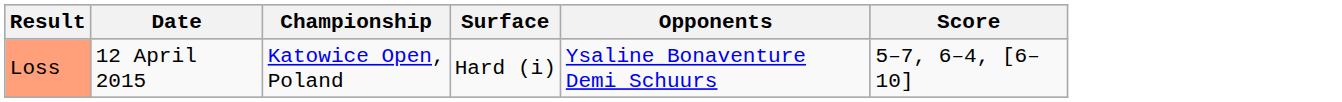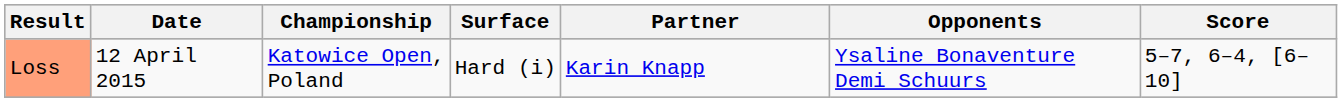+ column: Partner | Karin Knapp
